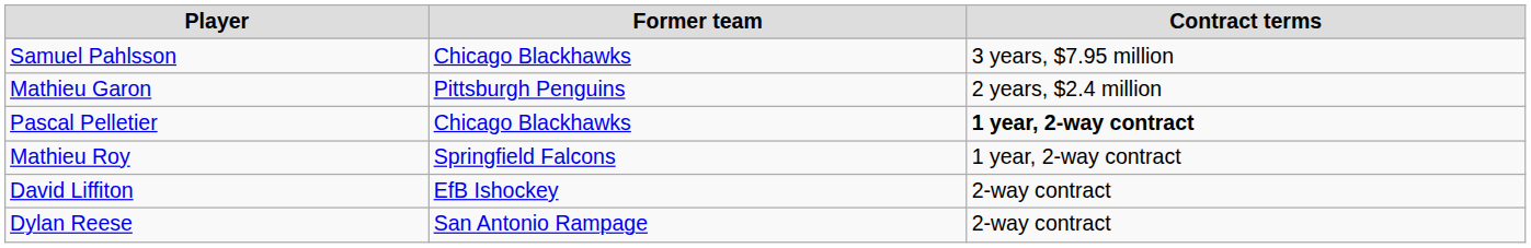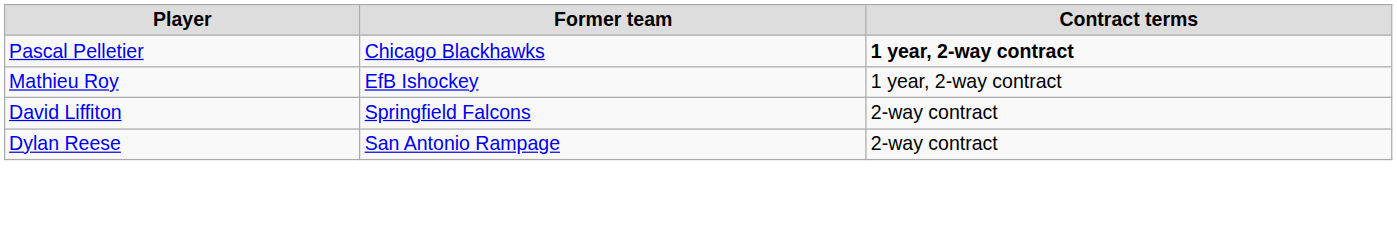- row: Samuel Pahlsson | Chicago Blackhawks | 3 years, $7.95 million
- row: Mathieu Garon | Pittsburgh Penguins | 2 years, $2.4 million
Mathieu Roy | Former team: Springfield Falcons -> EfB Ishockey
David Liffiton | Former team: EfB Ishockey -> Springfield Falcons
